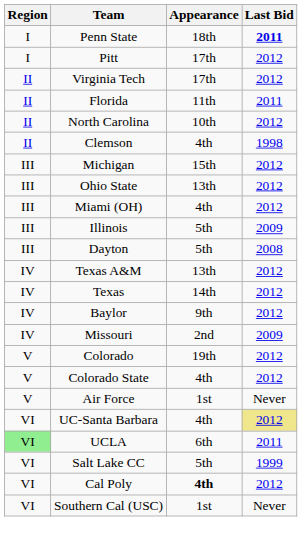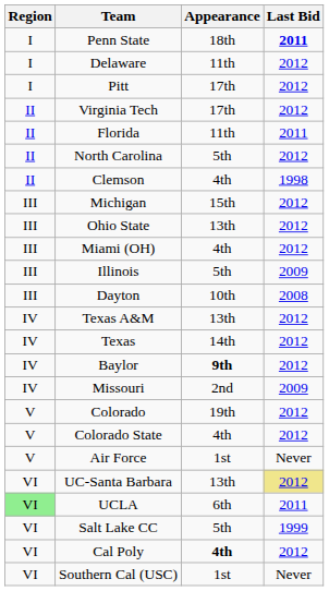+ row: I | Delaware | 11th | 2012
North Carolina | Appearance: 10th -> 5th
Dayton | Appearance: 5th -> 10th
Baylor | Appearance: normal -> bold
UC-Santa Barbara | Appearance: 4th -> 13th
